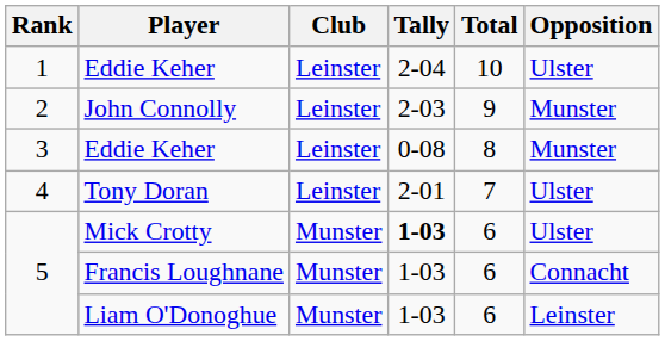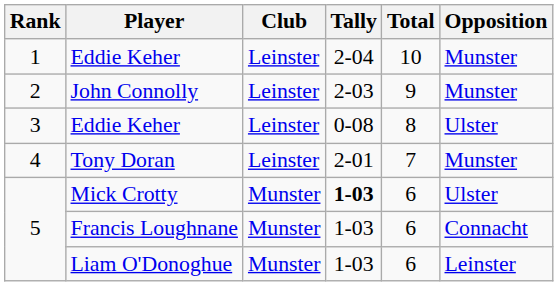1 / Eddie Keher | Opposition: Ulster -> Munster
3 / Eddie Keher | Opposition: Munster -> Ulster
Tony Doran | Opposition: Ulster -> Munster
